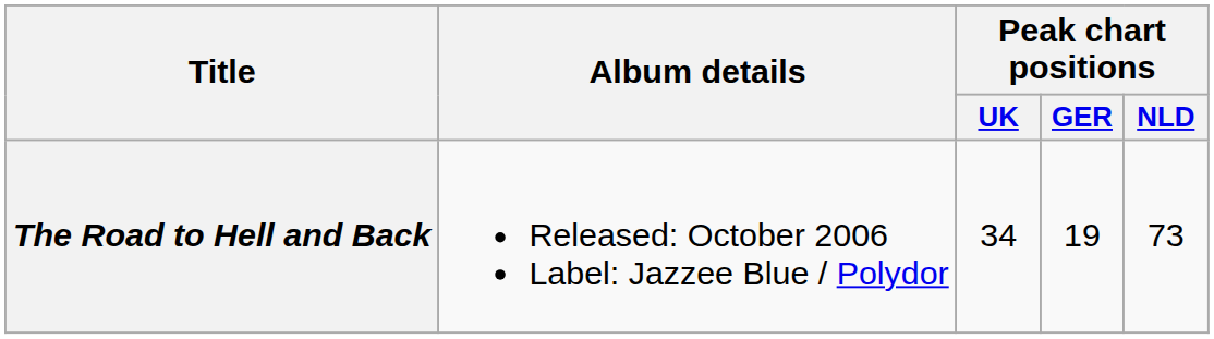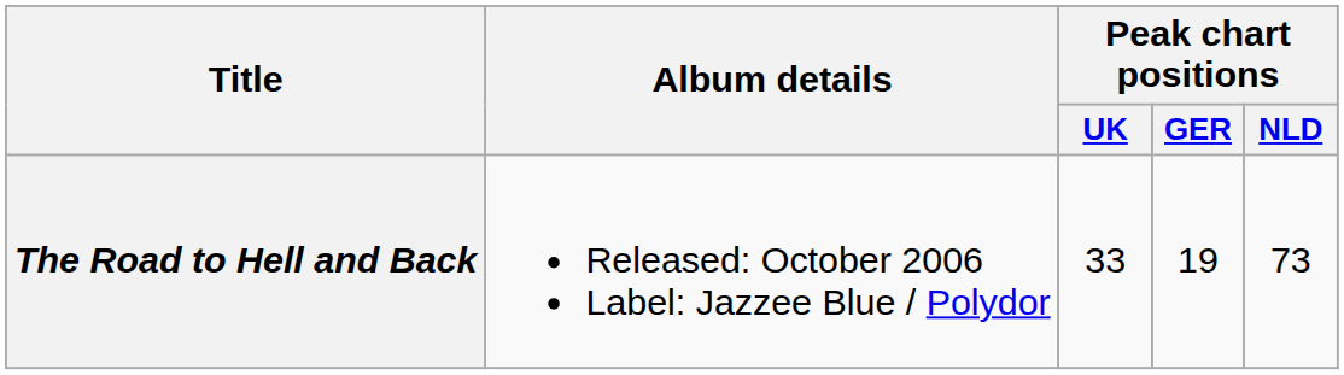The Road to Hell and Back | Peak chart positions / UK: 34 -> 33
